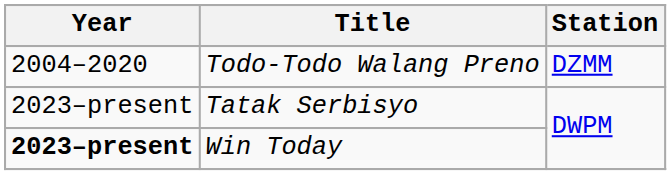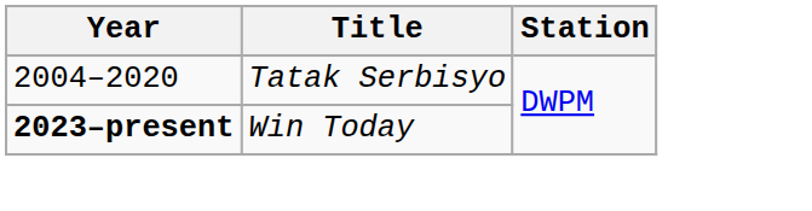- row: 2004–2020 | Todo-Todo Walang Preno | DZMM
Tatak Serbisyo | Year: 2023–present -> 2004–2020
